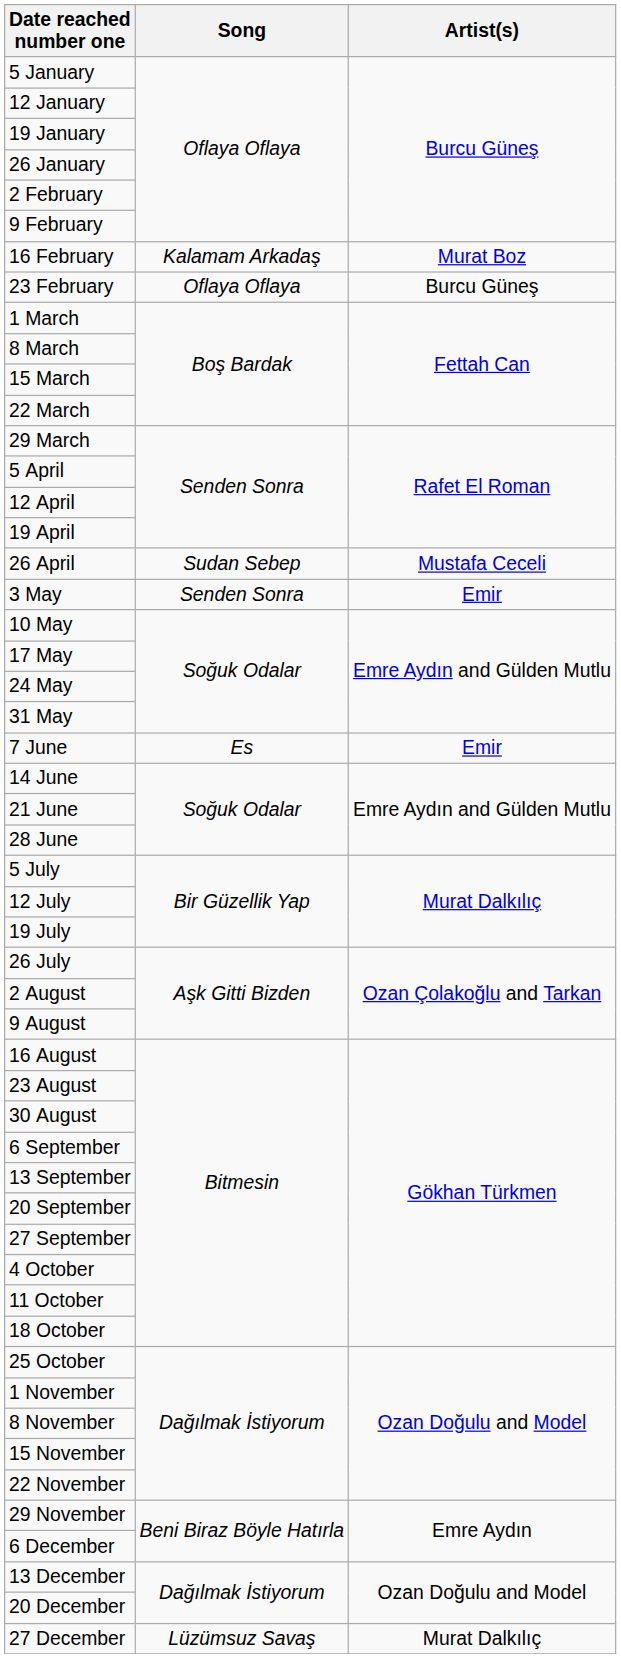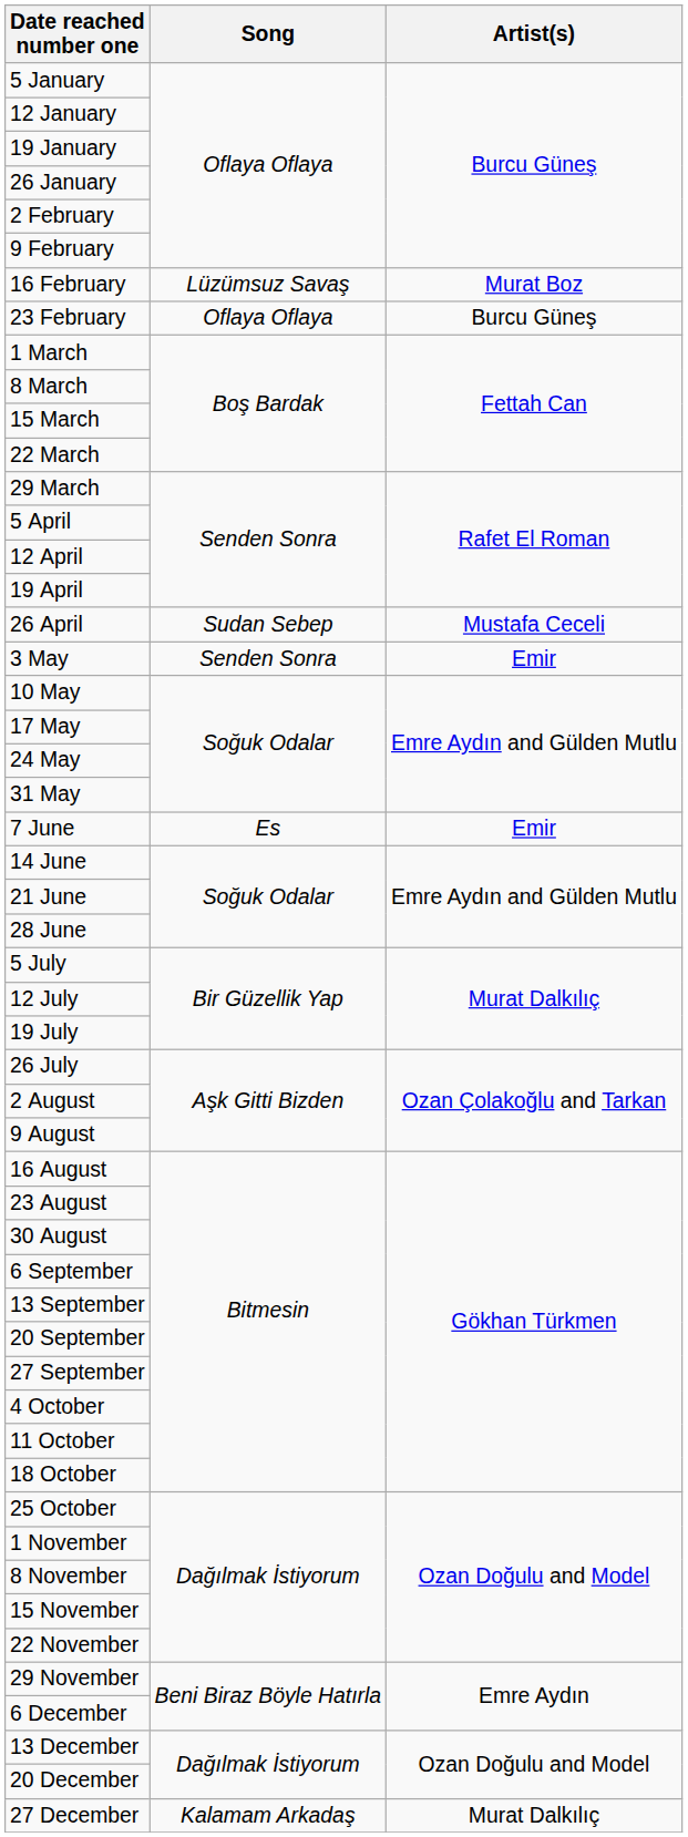16 February | Song: Kalamam Arkadaş -> Lüzümsuz Savaş
27 December | Song: Lüzümsuz Savaş -> Kalamam Arkadaş
